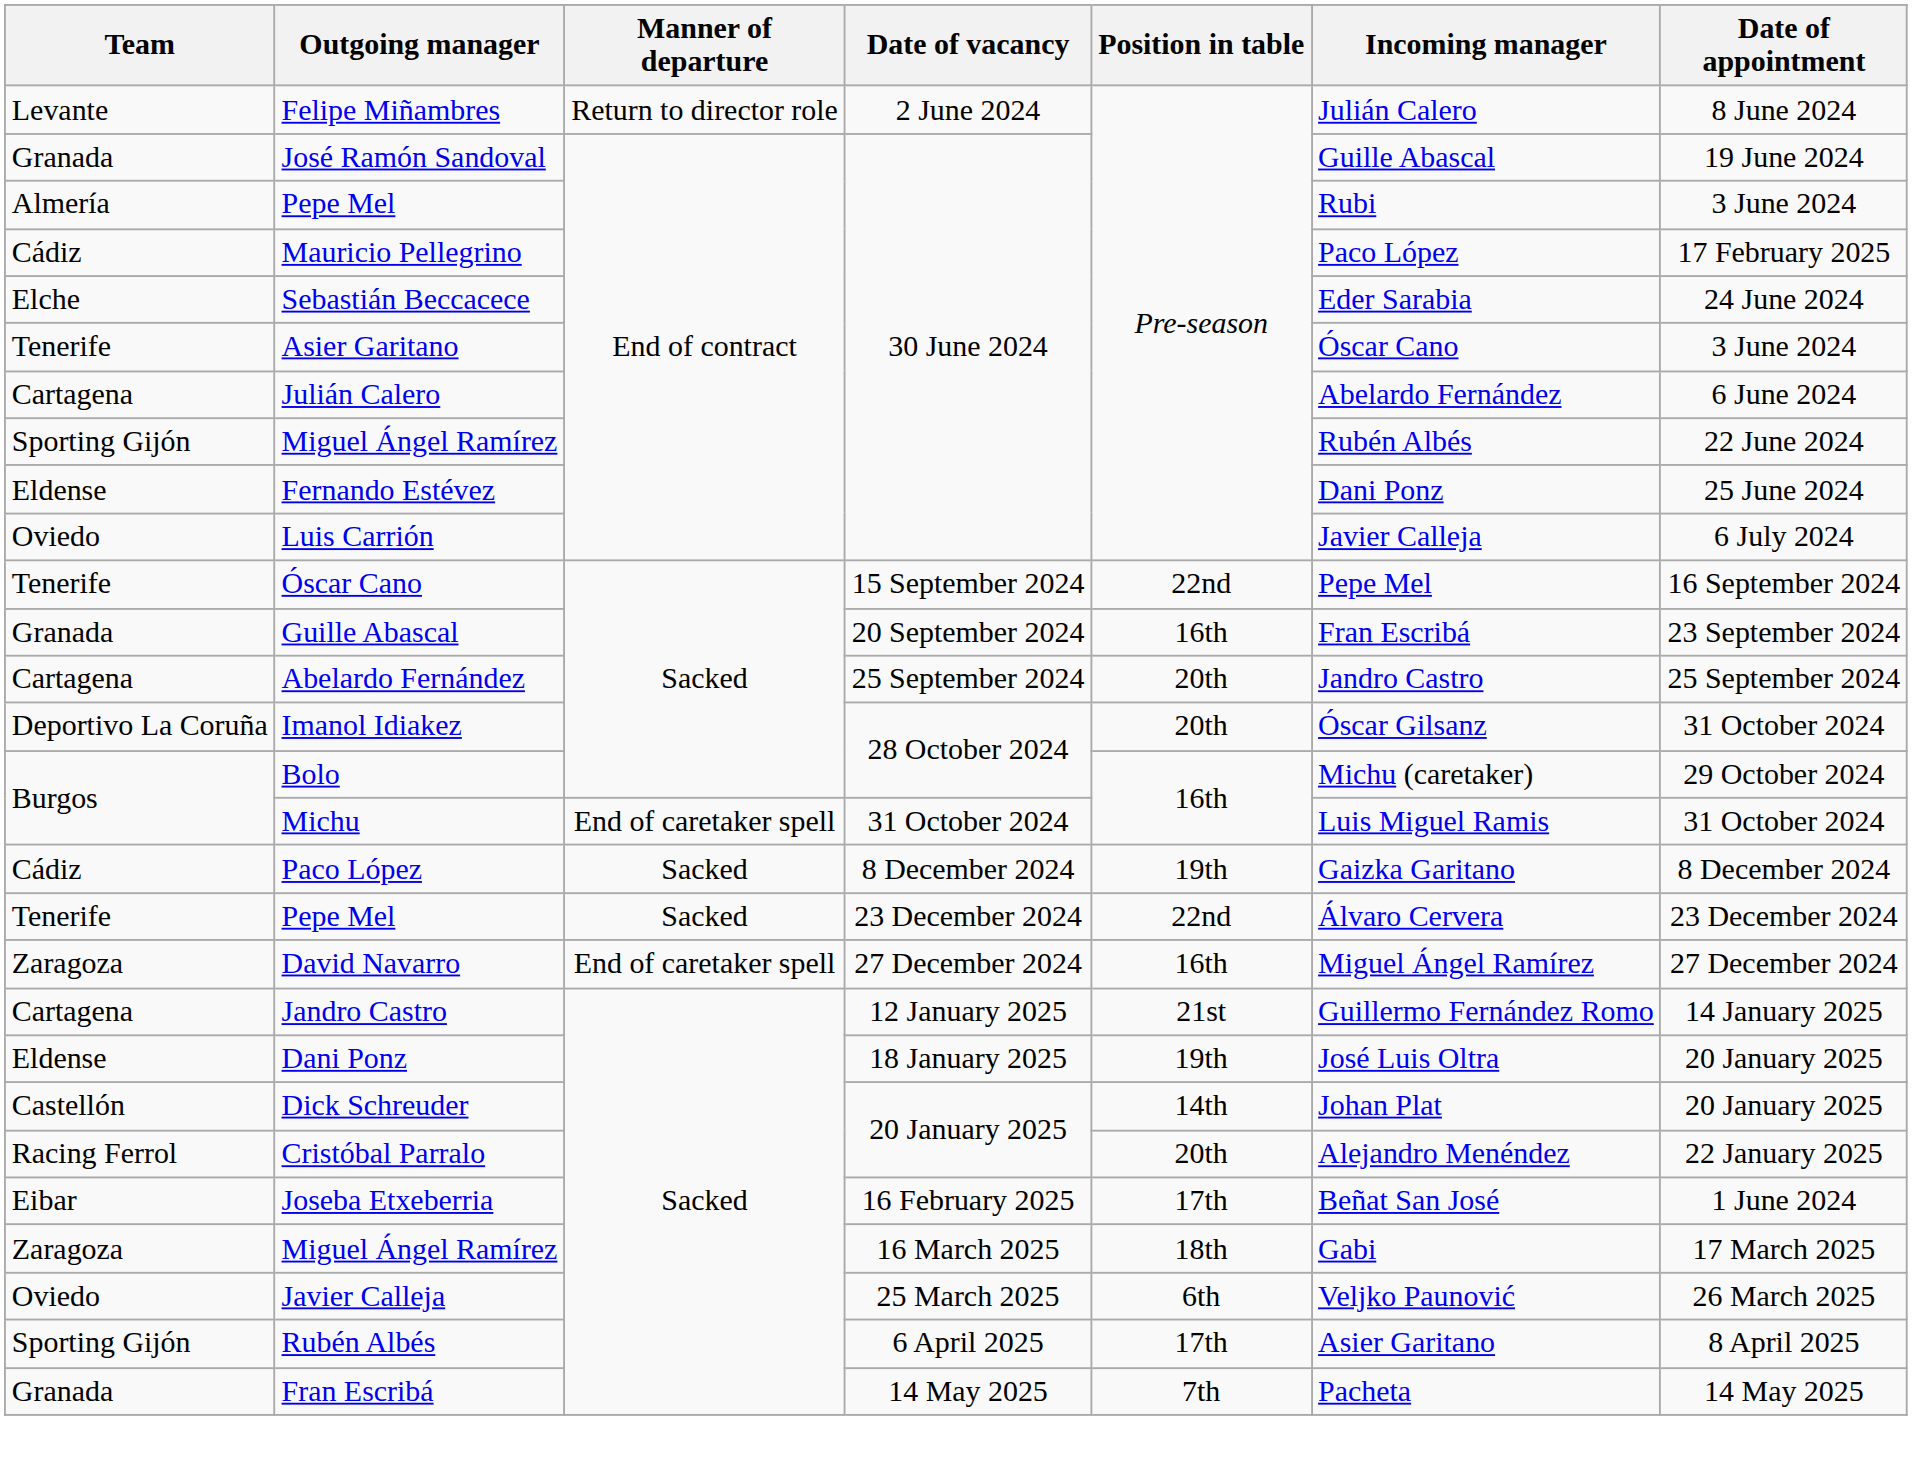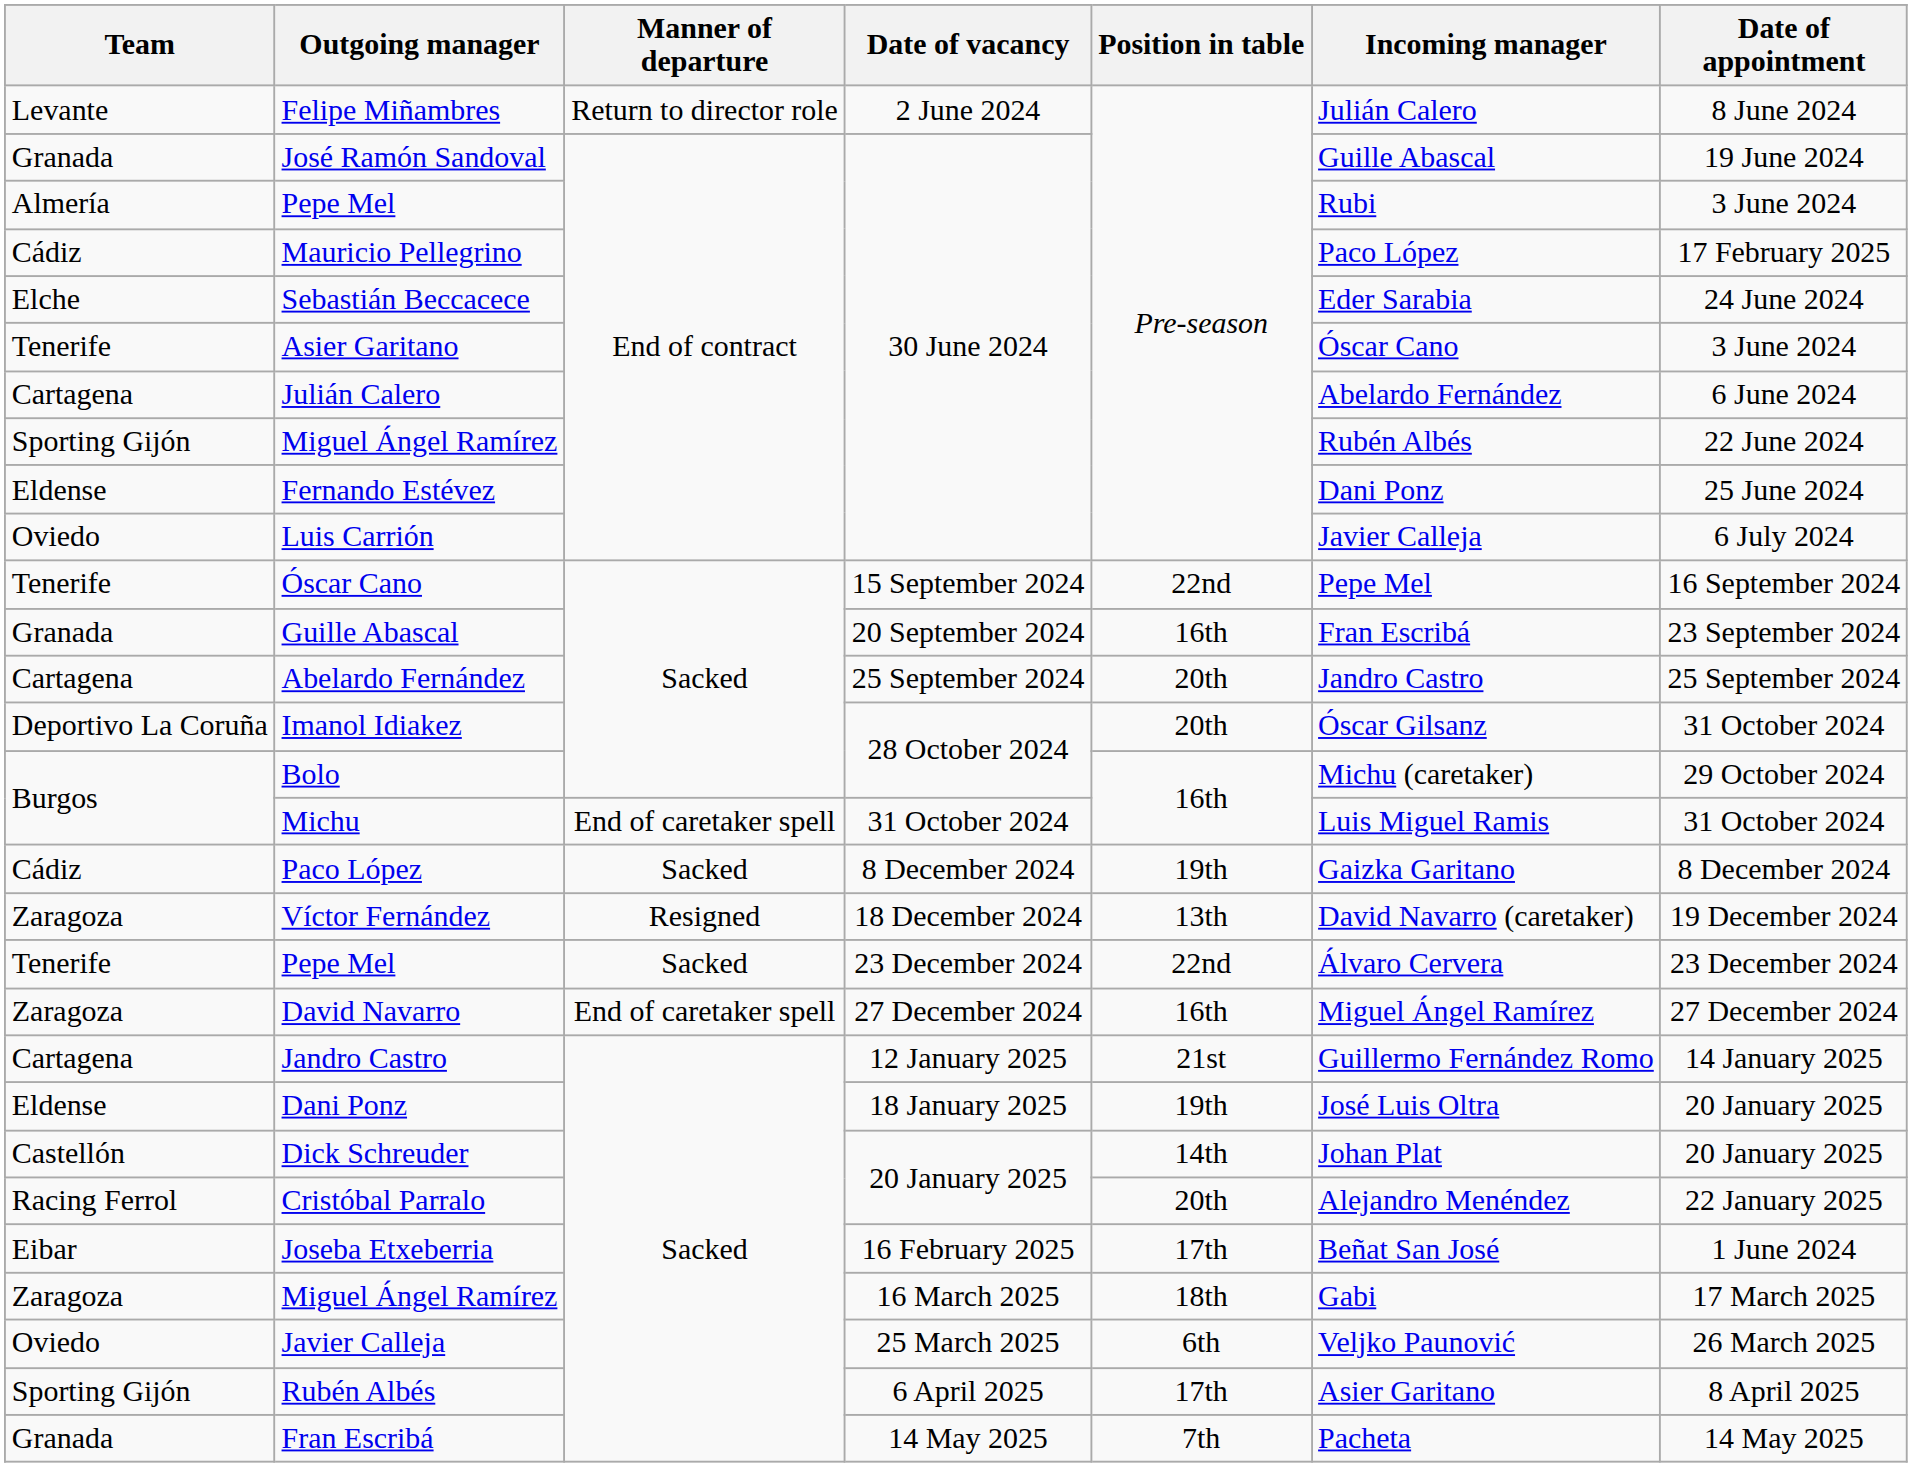+ row: Zaragoza | Víctor Fernández | Resigned | 18 December 2024 | 13th | David Navarro (caretaker) | 19 December 2024
